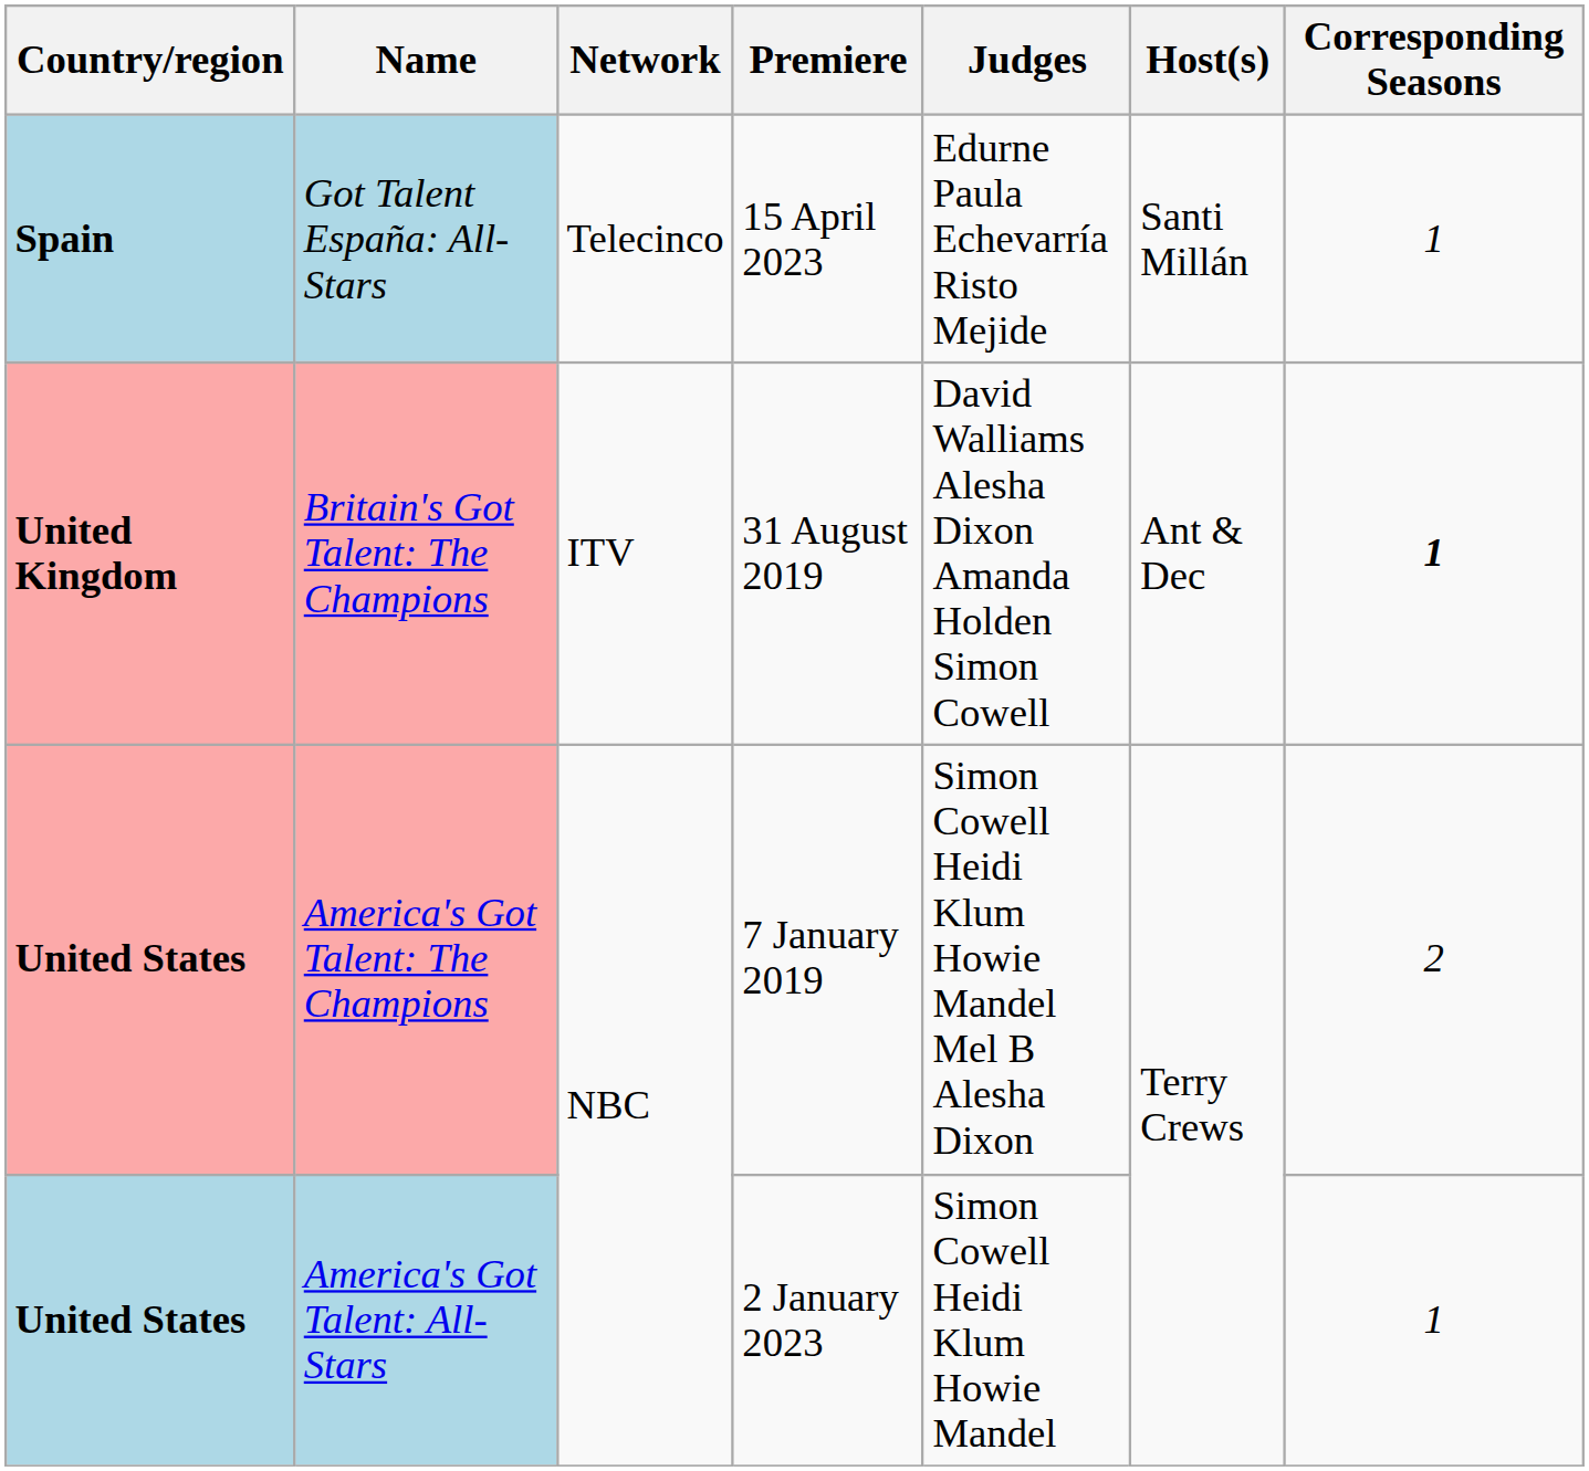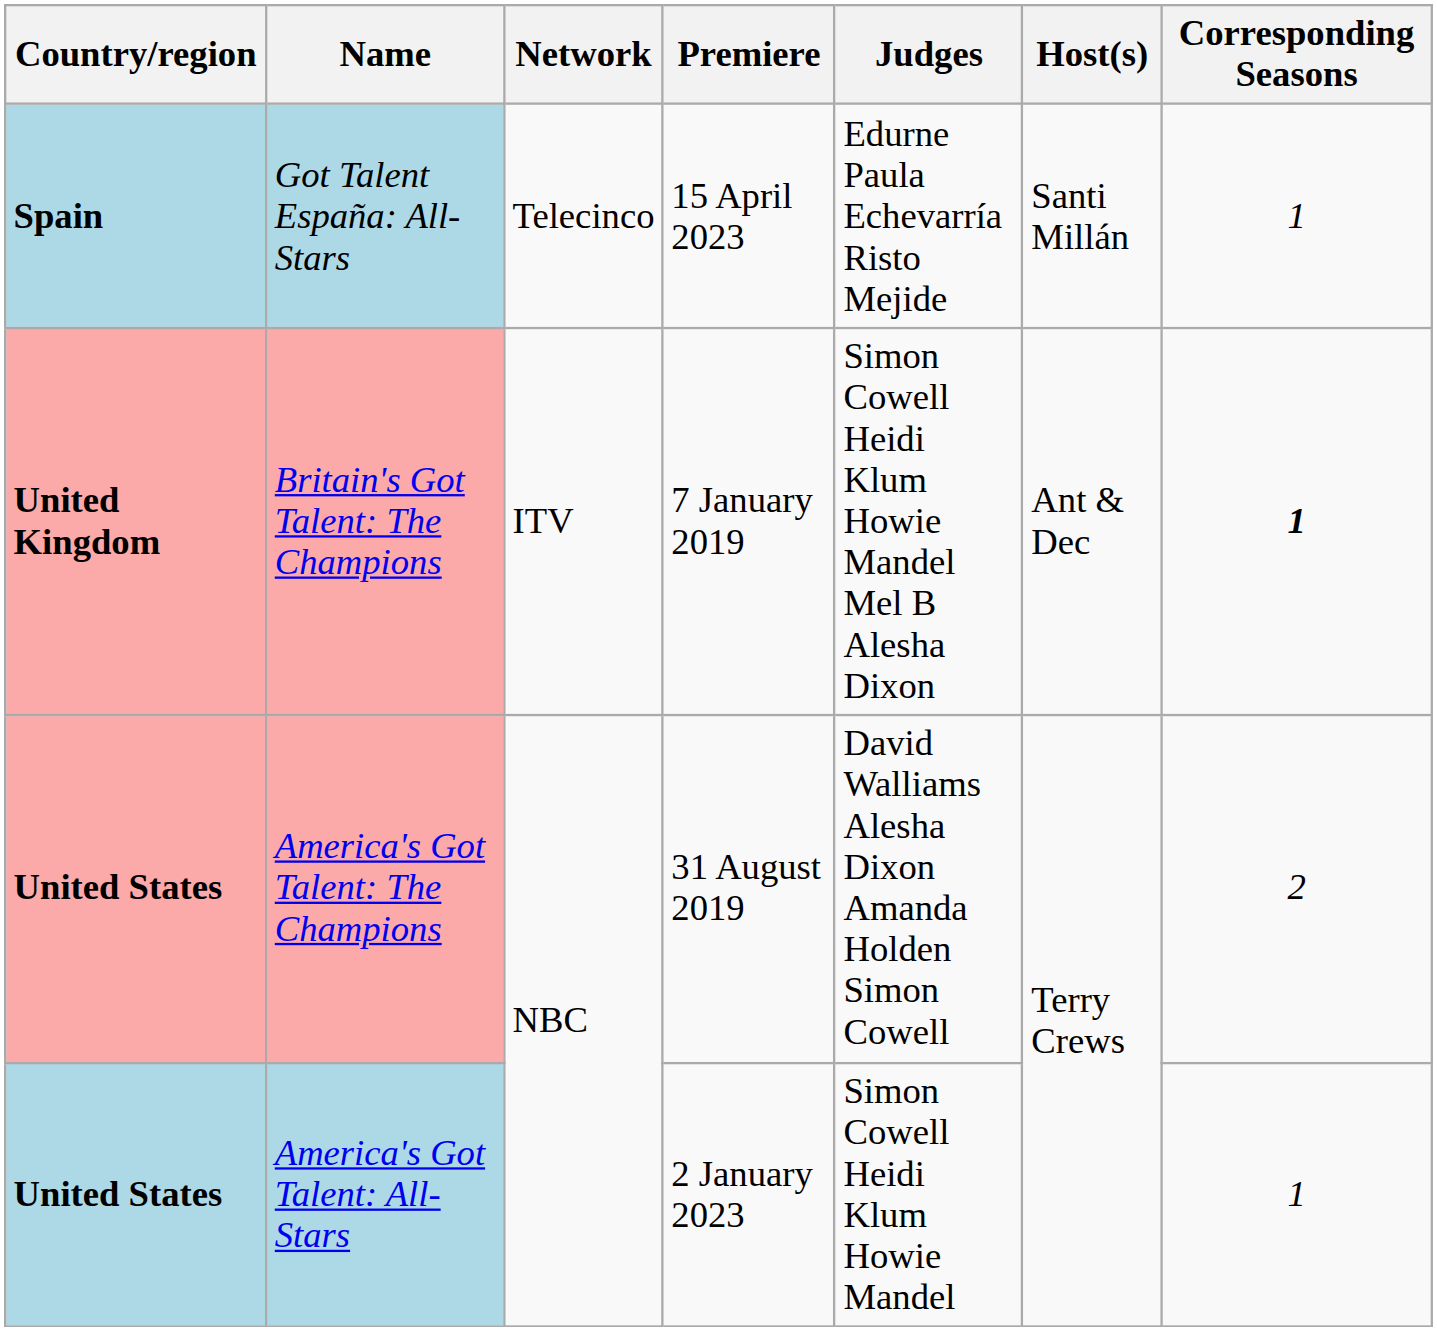Britain's Got Talent: The Champions | Premiere: 31 August 2019 -> 7 January 2019
Britain's Got Talent: The Champions | Judges: David Walliams Alesha Dixon Amanda Holden Simon Cowell -> Simon Cowell Heidi Klum Howie Mandel Mel B Alesha Dixon
America's Got Talent: The Champions | Premiere: 7 January 2019 -> 31 August 2019
America's Got Talent: The Champions | Judges: Simon Cowell Heidi Klum Howie Mandel Mel B Alesha Dixon -> David Walliams Alesha Dixon Amanda Holden Simon Cowell
